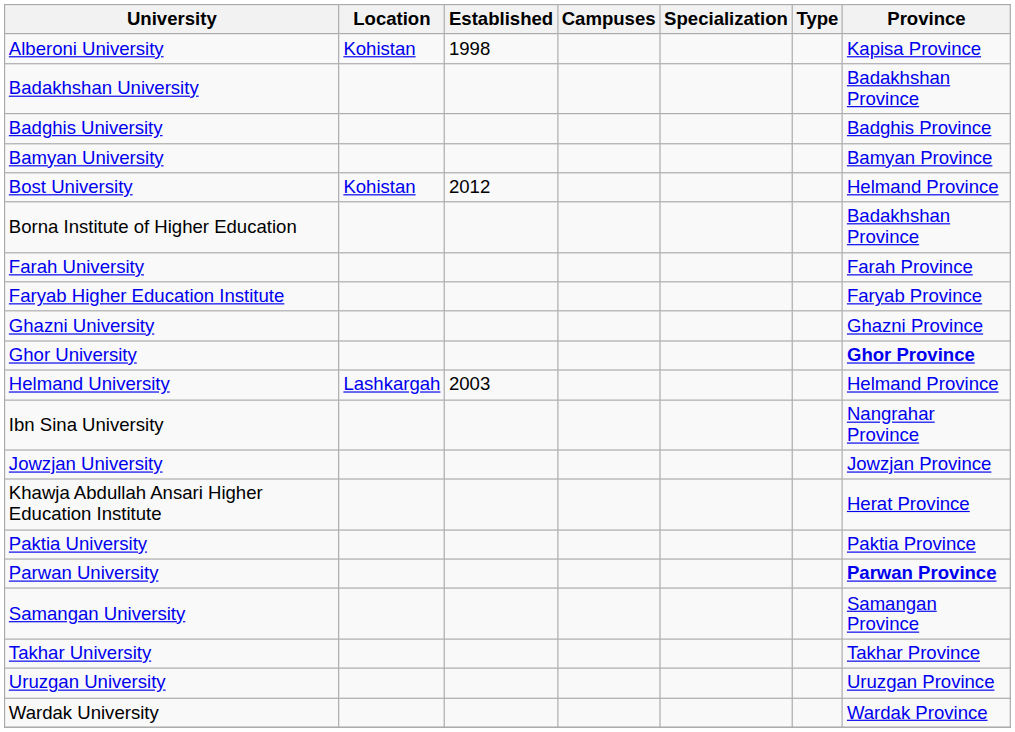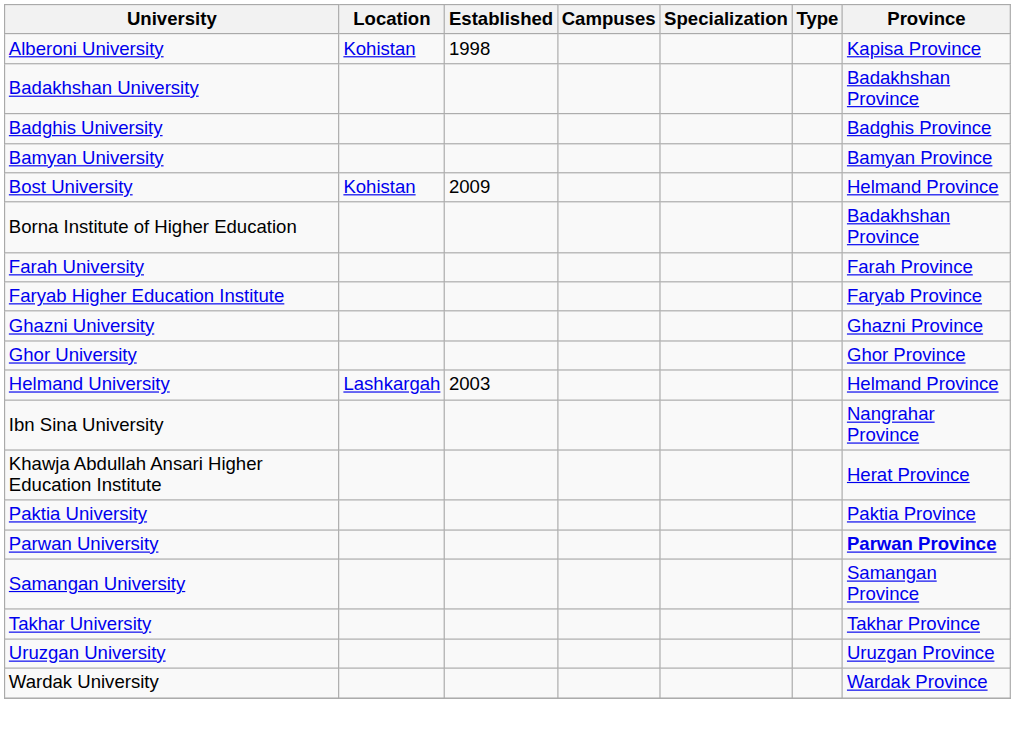Bost University | Established: 2012 -> 2009
Ghor University | Province: bold -> normal
- row: Jowzjan University | Jowzjan Province
